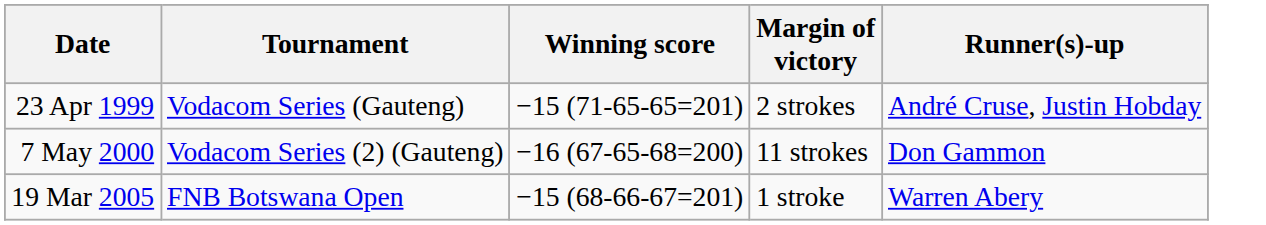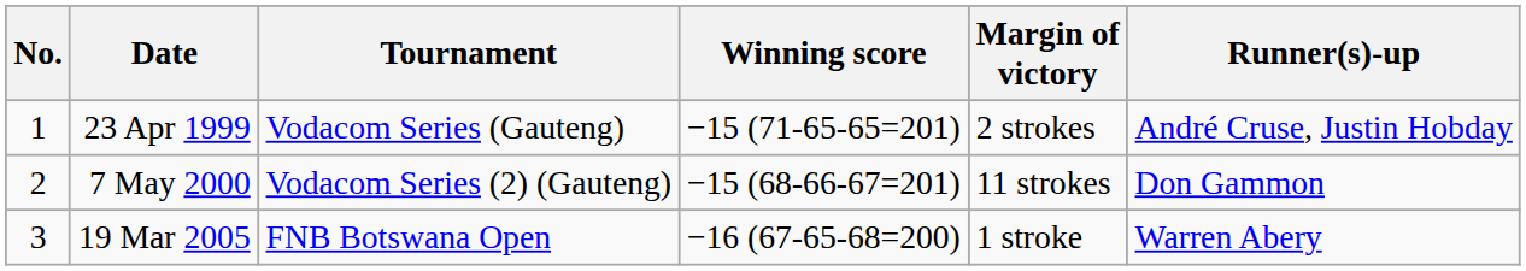+ column: No. | 1 | 2 | 3
7 May 2000 | Winning score: −16 (67-65-68=200) -> −15 (68-66-67=201)
19 Mar 2005 | Winning score: −15 (68-66-67=201) -> −16 (67-65-68=200)
